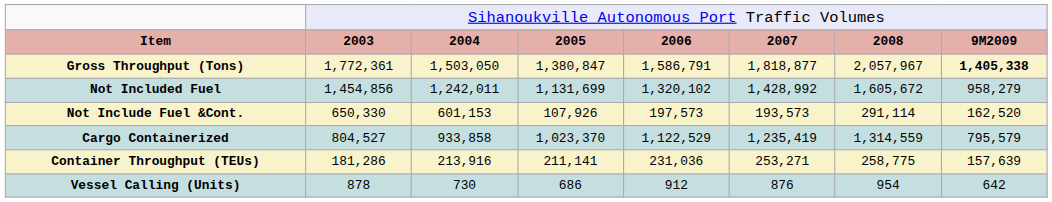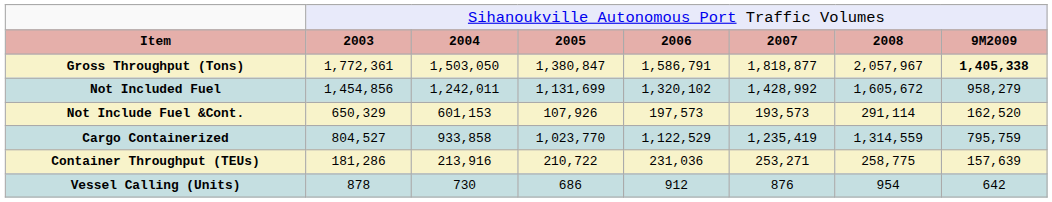Not Include Fuel &Cont. | column 2: 650,330 -> 650,329
Cargo Containerized | column 4: 1,023,370 -> 1,023,770
Cargo Containerized | column 8: 795,579 -> 795,759
Container Throughput (TEUs) | column 4: 211,141 -> 210,722
